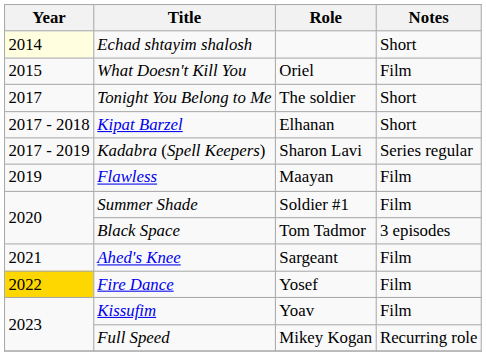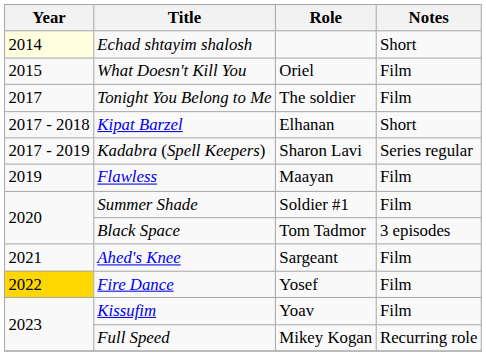Tonight You Belong to Me | Notes: Short -> Film
